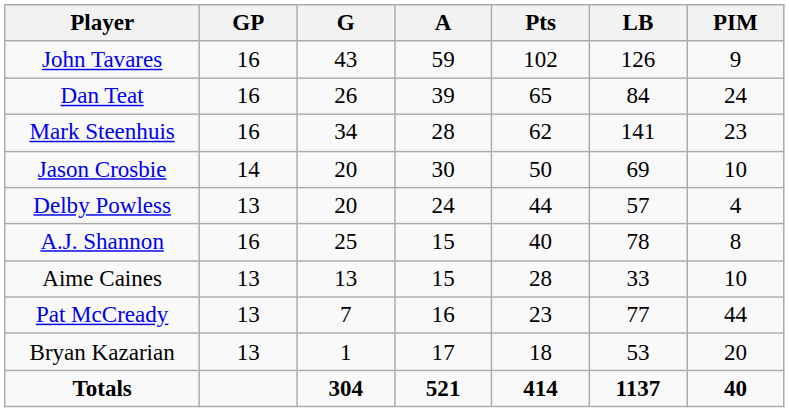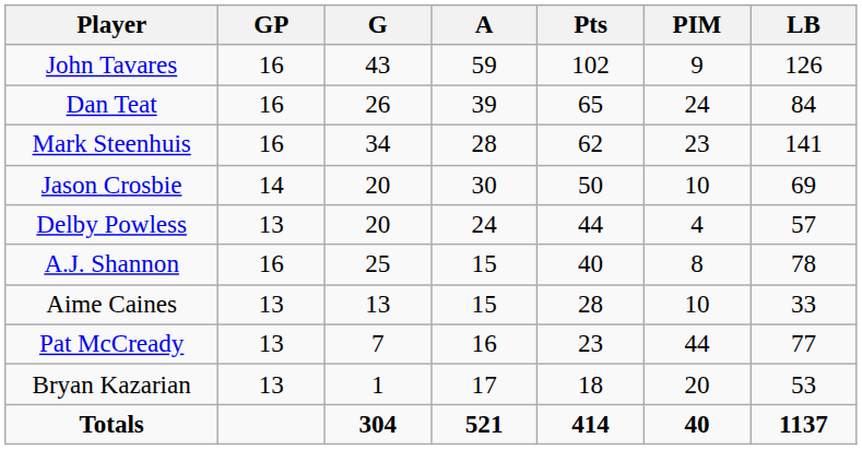columns swapped: LB <-> PIM
